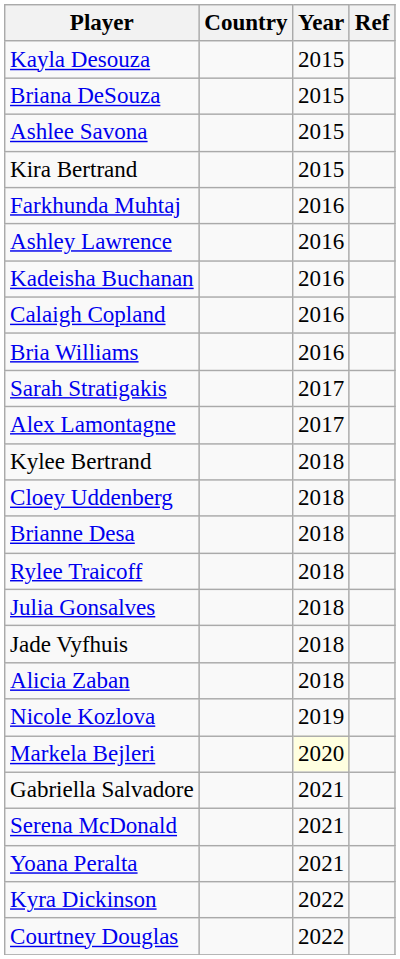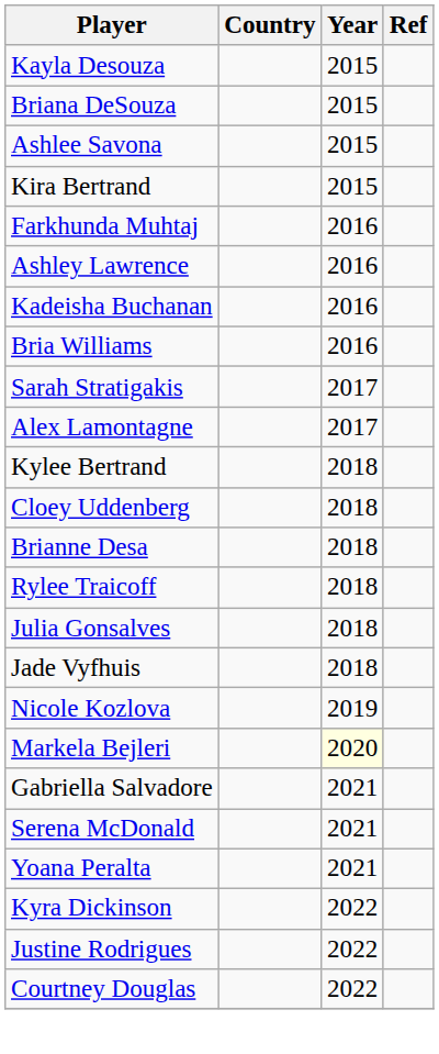- row: Calaigh Copland | 2016
- row: Alicia Zaban | 2018
+ row: Justine Rodrigues | 2022
